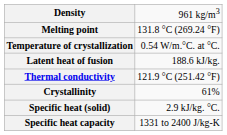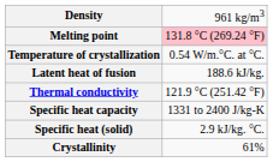Melting point | column 2: no background -> pink background
rows swapped: Specific heat capacity <-> Crystallinity
